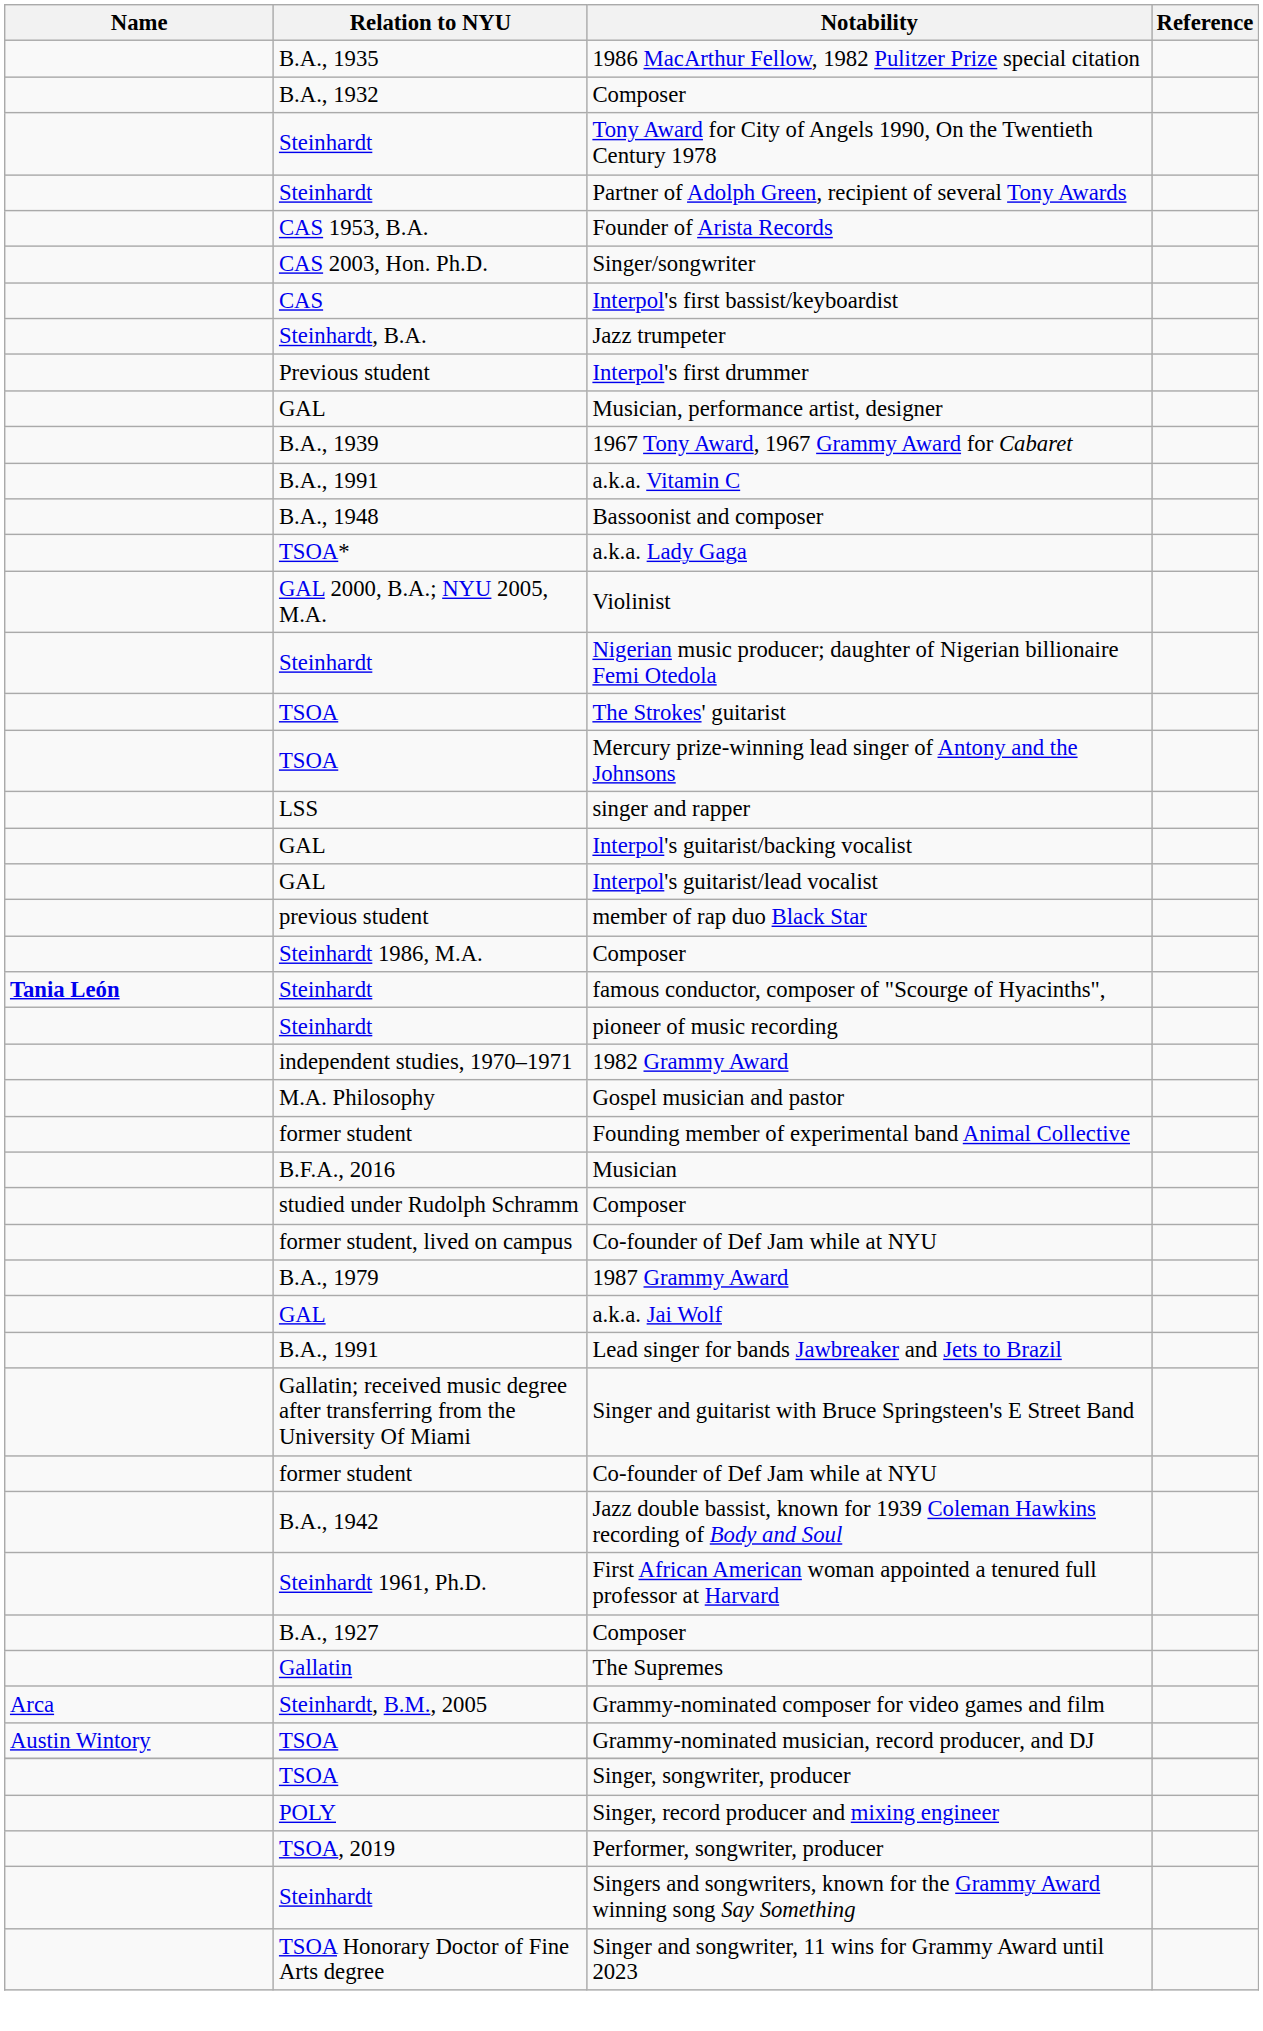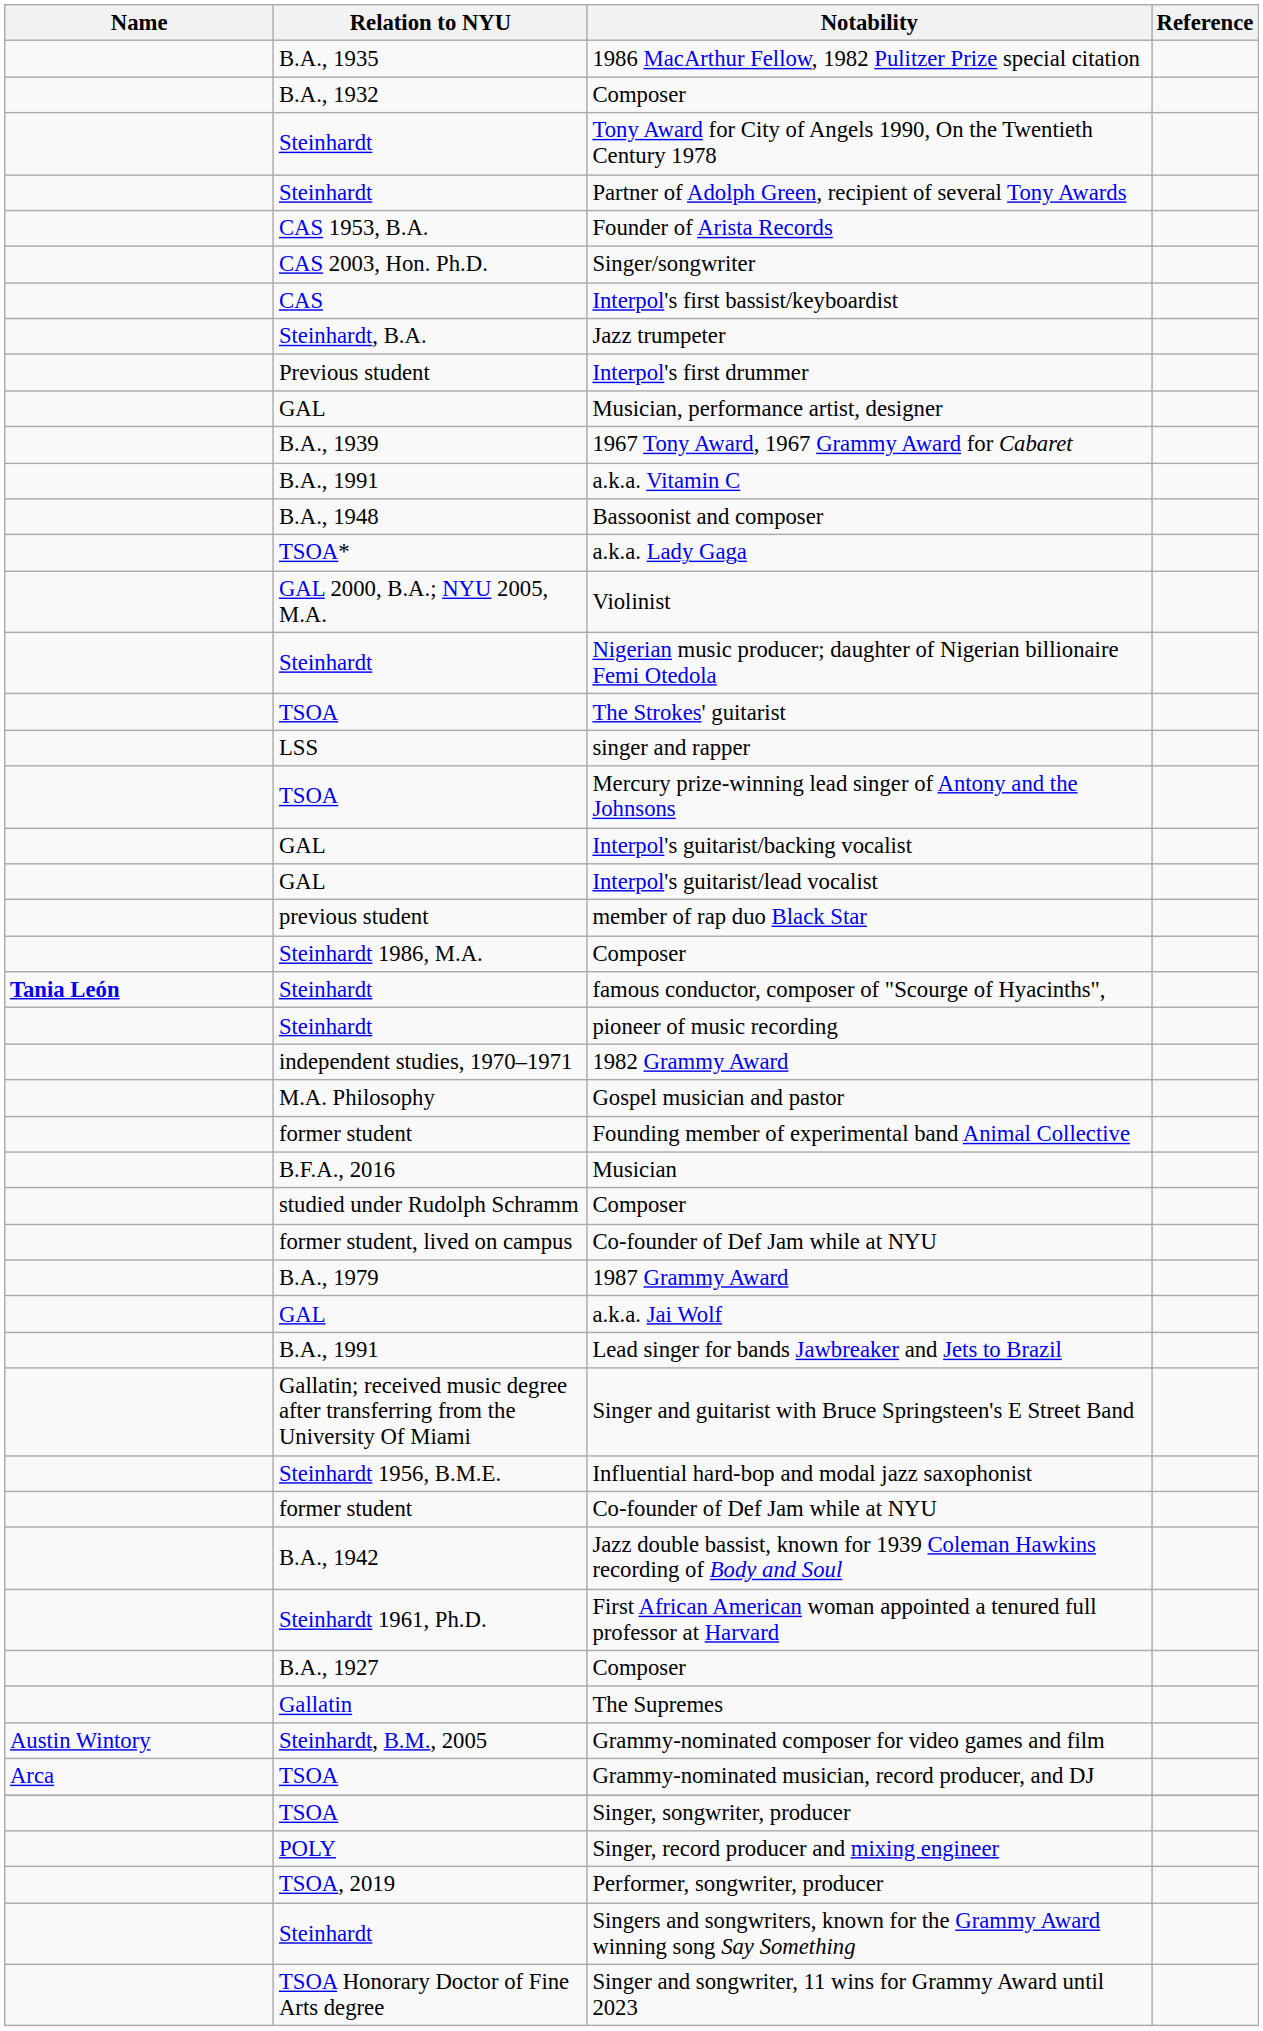rows swapped: Mercury prize-winning lead singer of Antony and the Johnsons <-> singer and rapper
+ row: Steinhardt 1956, B.M.E. | Influential hard-bop and modal jazz saxophonist
Grammy-nominated composer for video games and film | Name: Arca -> Austin Wintory
Grammy-nominated musician, record producer, and DJ | Name: Austin Wintory -> Arca
